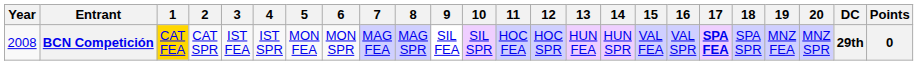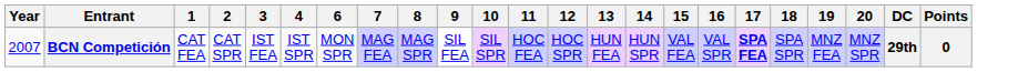- column: 5 | MON FEA
BCN Competición | Year: 2008 -> 2007
BCN Competición | 1: gold background -> no background
